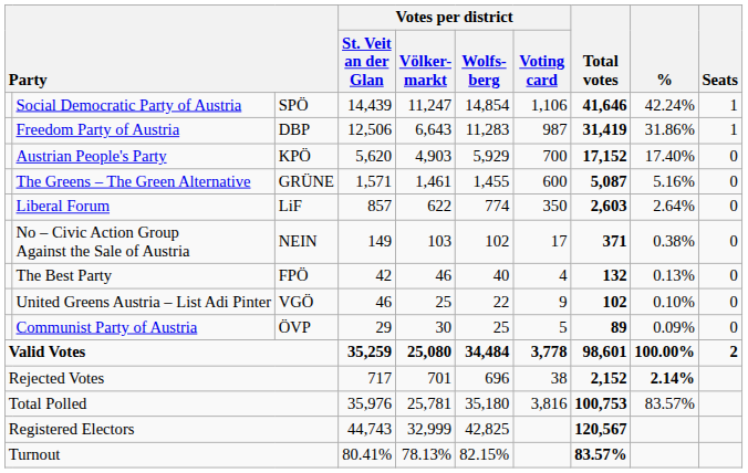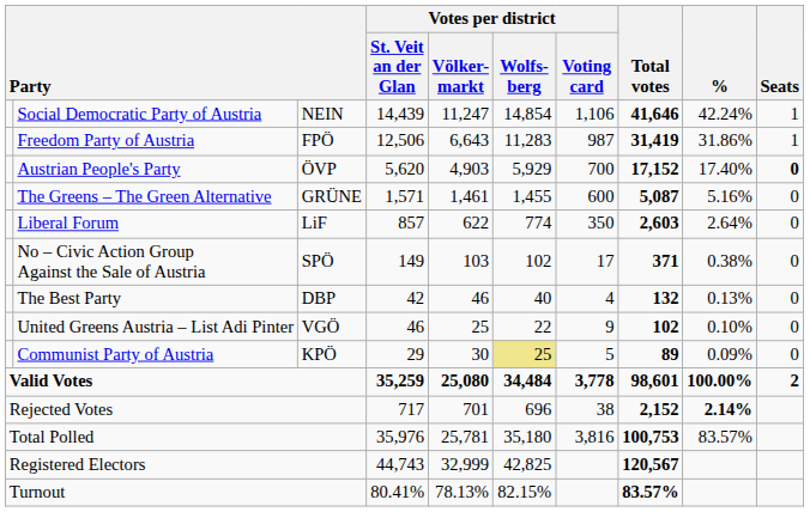Social Democratic Party of Austria | column 3: SPÖ -> NEIN
Freedom Party of Austria | column 3: DBP -> FPÖ
Austrian People's Party | column 3: KPÖ -> ÖVP
Austrian People's Party | Seats: normal -> bold
No – Civic Action Group Against the Sale of Austria | column 3: NEIN -> SPÖ
The Best Party | column 3: FPÖ -> DBP
Communist Party of Austria | column 3: ÖVP -> KPÖ
Communist Party of Austria | Votes per district / Wolfs- berg: no background -> khaki background
